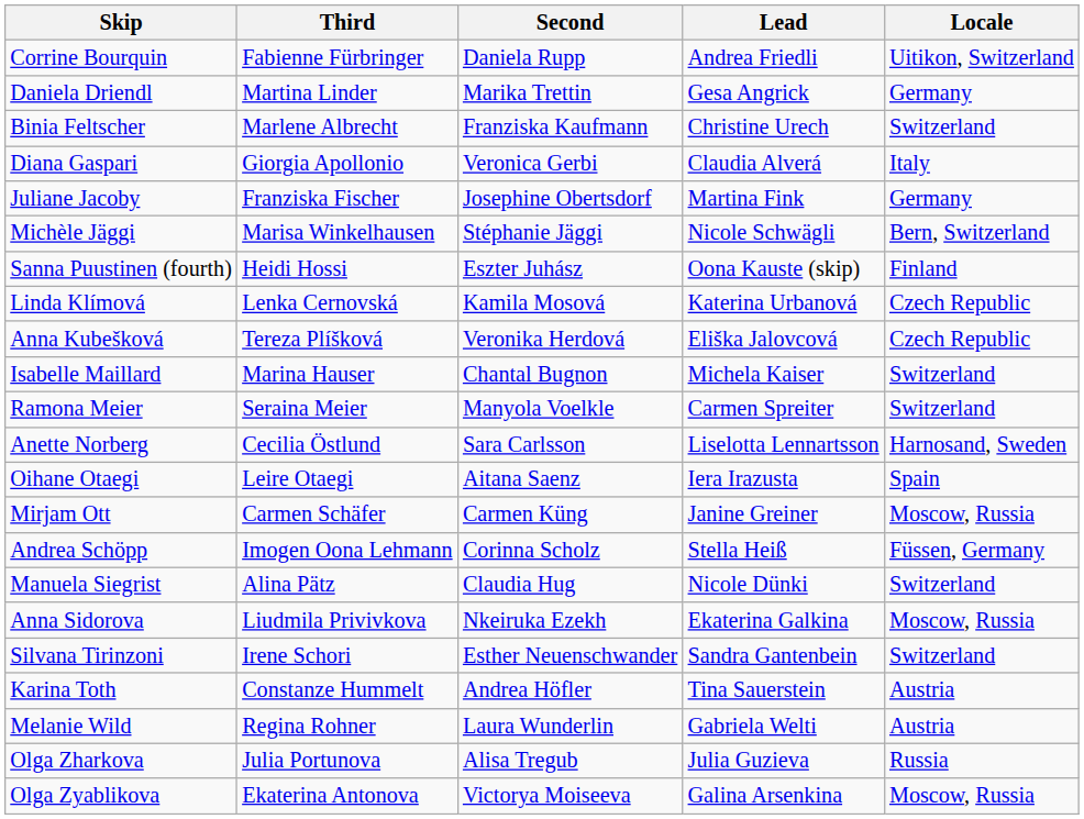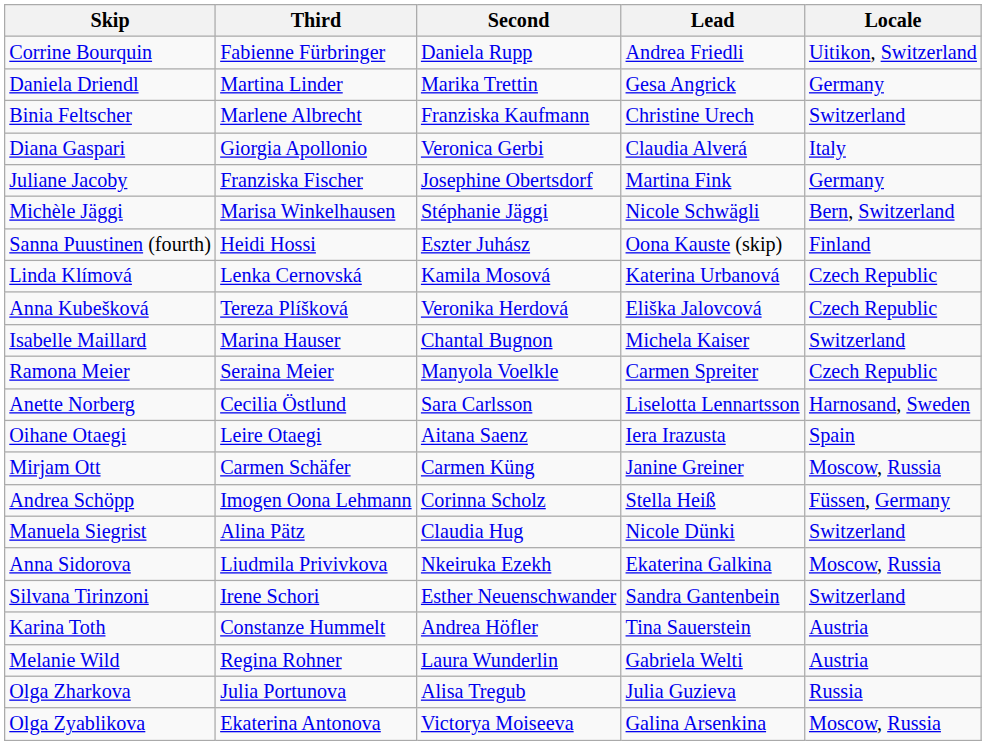Ramona Meier | Locale: Switzerland -> Czech Republic
